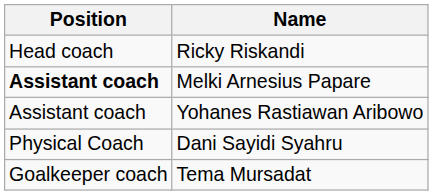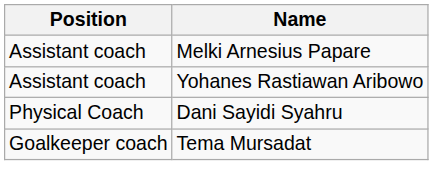- row: Head coach | Ricky Riskandi
Melki Arnesius Papare | Position: bold -> normal
